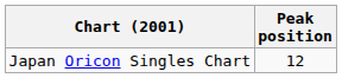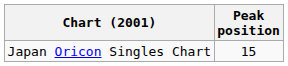Japan Oricon Singles Chart | Peak position: 12 -> 15
